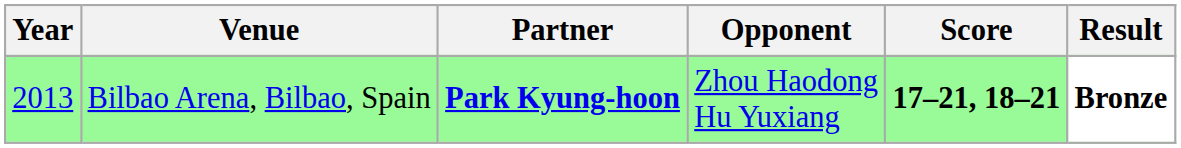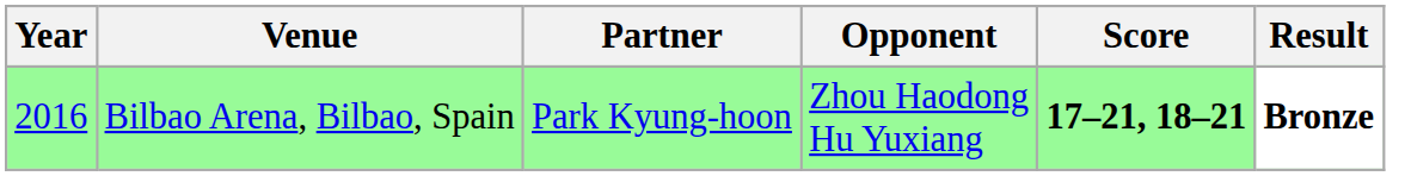Bilbao Arena, Bilbao, Spain | Year: 2013 -> 2016
Bilbao Arena, Bilbao, Spain | Partner: bold -> normal
